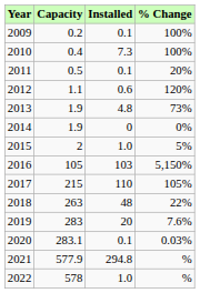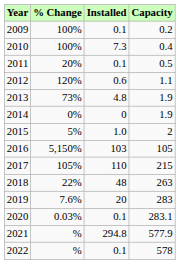columns swapped: Capacity <-> % Change
2022 | Installed: 1.0 -> 0.1
